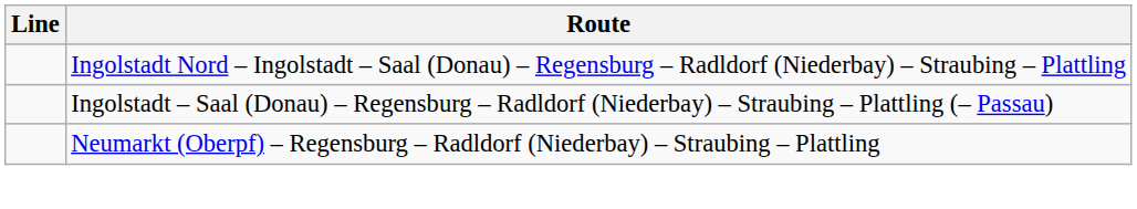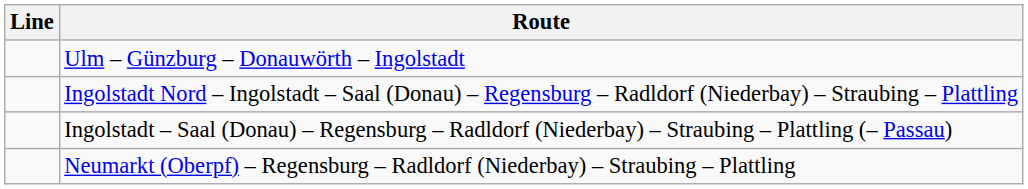+ row: Ulm – Günzburg – Donauwörth – Ingolstadt
